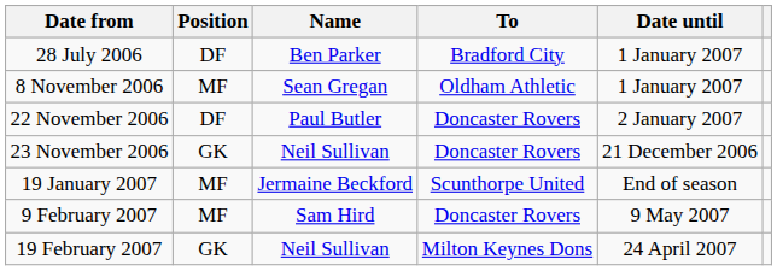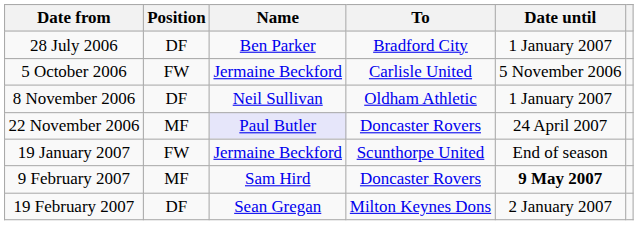+ row: 5 October 2006 | FW | Jermaine Beckford | Carlisle United | 5 November 2006
8 November 2006 | Position: MF -> DF
8 November 2006 | Name: Sean Gregan -> Neil Sullivan
22 November 2006 | Position: DF -> MF
22 November 2006 | Name: no background -> lavender background
22 November 2006 | Date until: 2 January 2007 -> 24 April 2007
- row: 23 November 2006 | GK | Neil Sullivan | Doncaster Rovers | 21 December 2006
19 January 2007 | Position: MF -> FW
9 February 2007 | Date until: normal -> bold
19 February 2007 | Position: GK -> DF
19 February 2007 | Name: Neil Sullivan -> Sean Gregan
19 February 2007 | Date until: 24 April 2007 -> 2 January 2007
